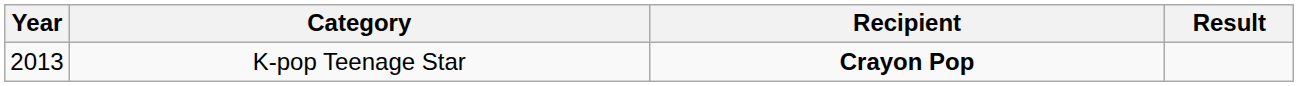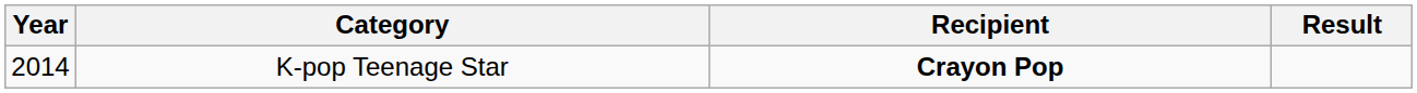K-pop Teenage Star | Year: 2013 -> 2014
